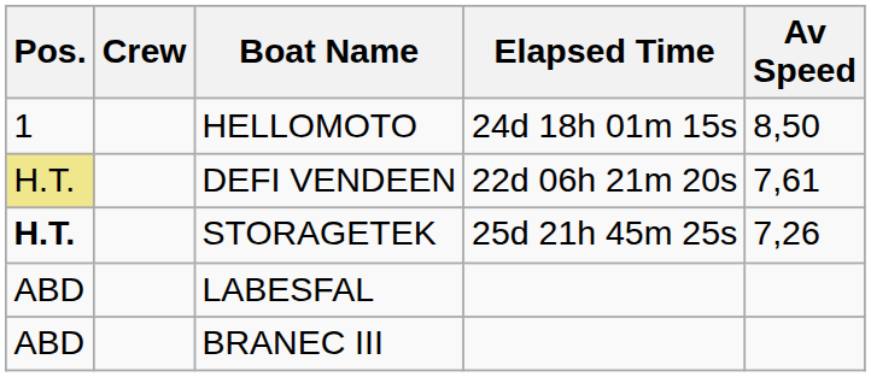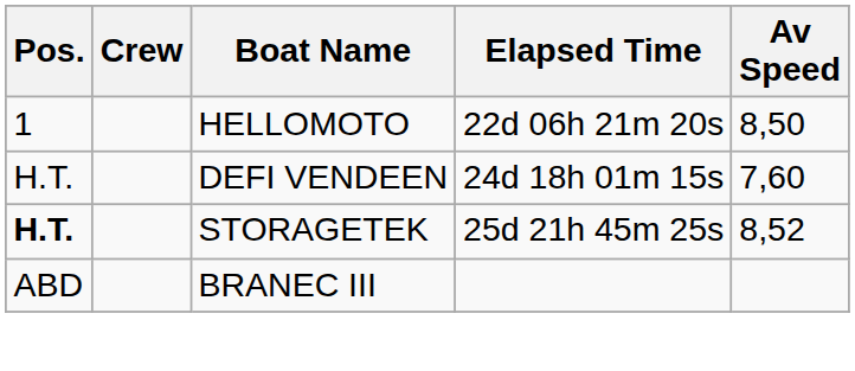HELLOMOTO | Elapsed Time: 24d 18h 01m 15s -> 22d 06h 21m 20s
DEFI VENDEEN | Pos.: khaki background -> no background
DEFI VENDEEN | Elapsed Time: 22d 06h 21m 20s -> 24d 18h 01m 15s
DEFI VENDEEN | Av Speed: 7,61 -> 7,60
STORAGETEK | Av Speed: 7,26 -> 8,52
- row: ABD | LABESFAL
